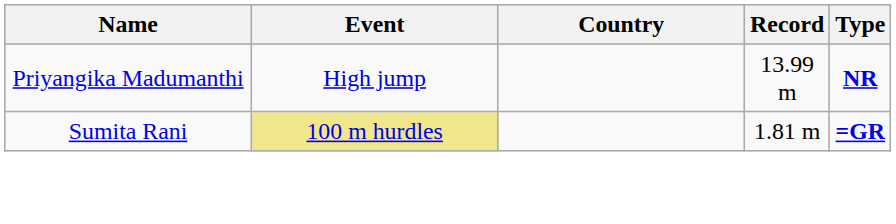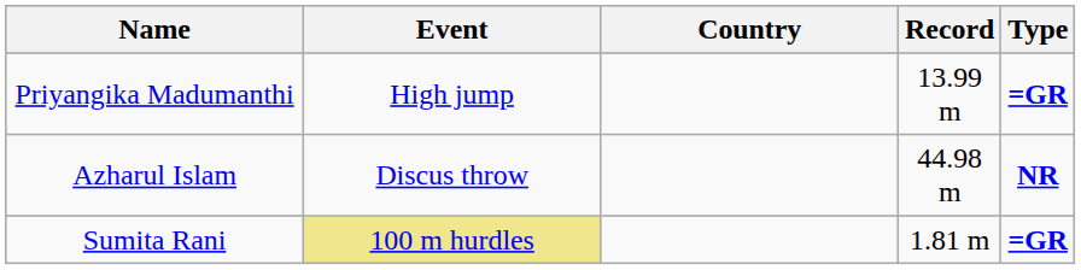Priyangika Madumanthi | Type: NR -> =GR
+ row: Azharul Islam | Discus throw | 44.98 m | NR
